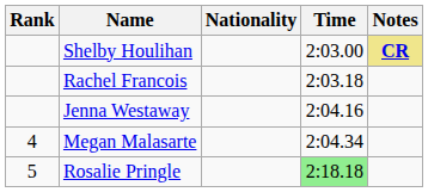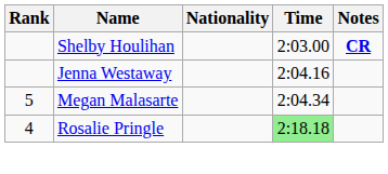Shelby Houlihan | Notes: khaki background -> no background
- row: Rachel Francois | 2:03.18
Megan Malasarte | Rank: 4 -> 5
Rosalie Pringle | Rank: 5 -> 4
